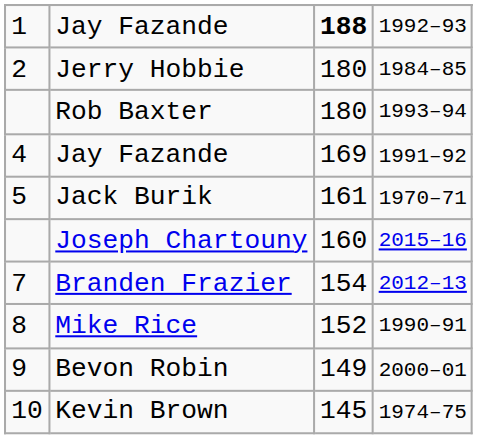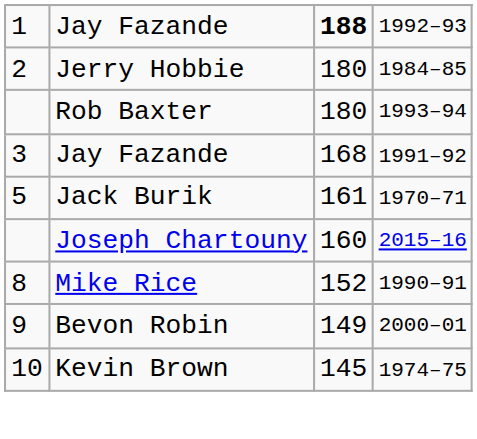Jay Fazande / 1991–92 | column 1: 4 -> 3
Jay Fazande / 1991–92 | column 3: 169 -> 168
- row: 7 | Branden Frazier | 154 | 2012–13
